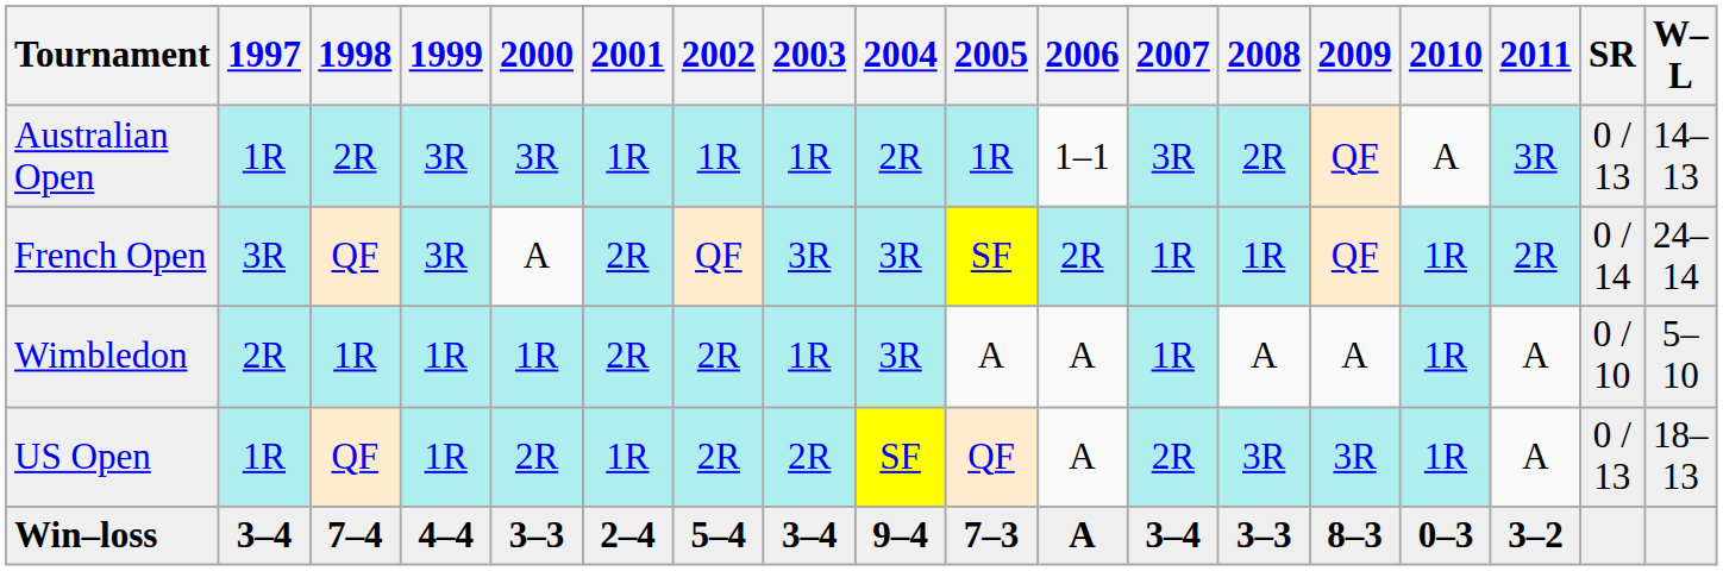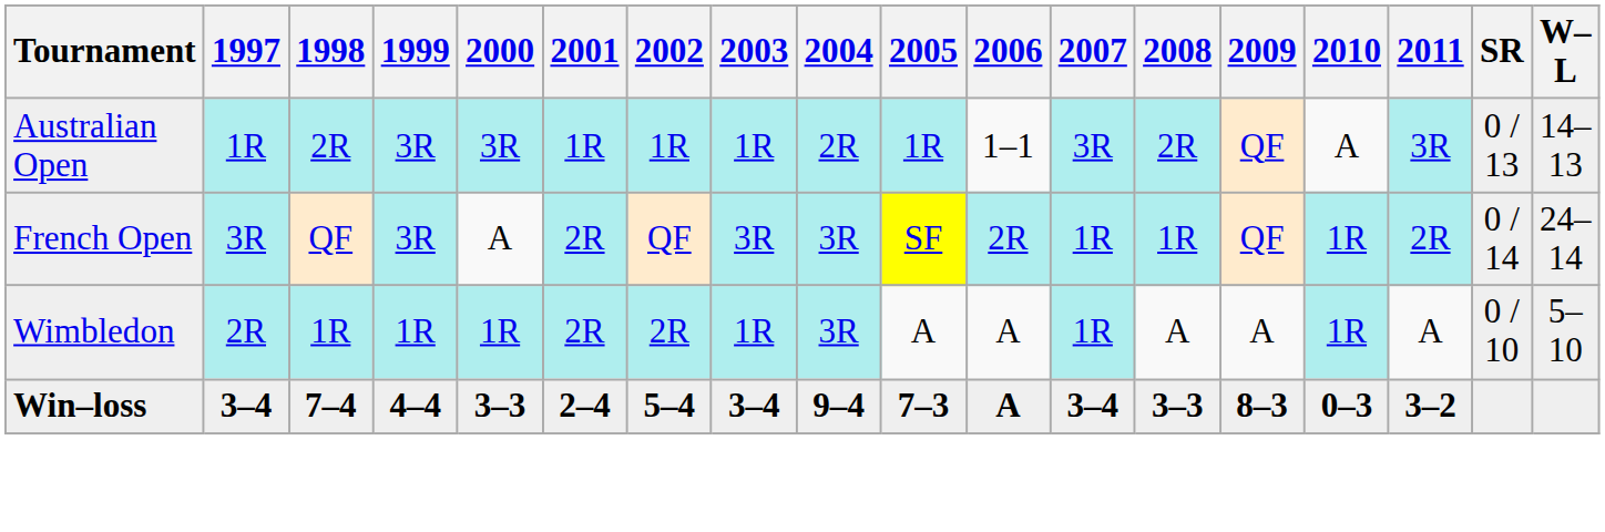- row: US Open | 1R | QF | 1R | 2R | 1R | 2R | 2R | SF | QF | A | 2R | 3R | 3R | 1R | A | 0 / 13 | 18–13
